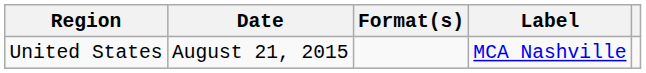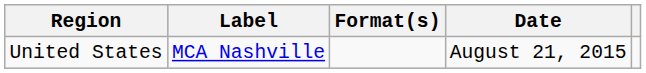columns swapped: Date <-> Label
